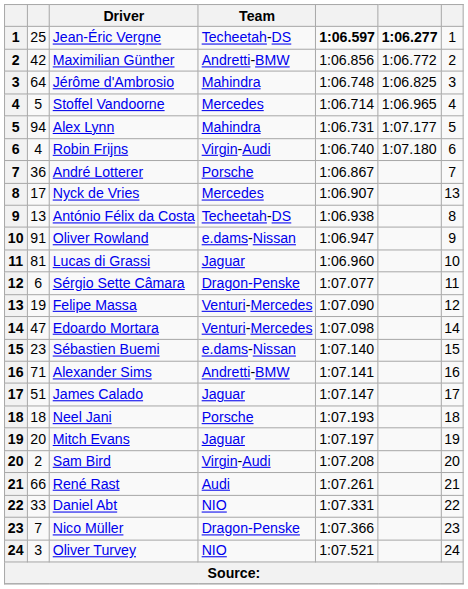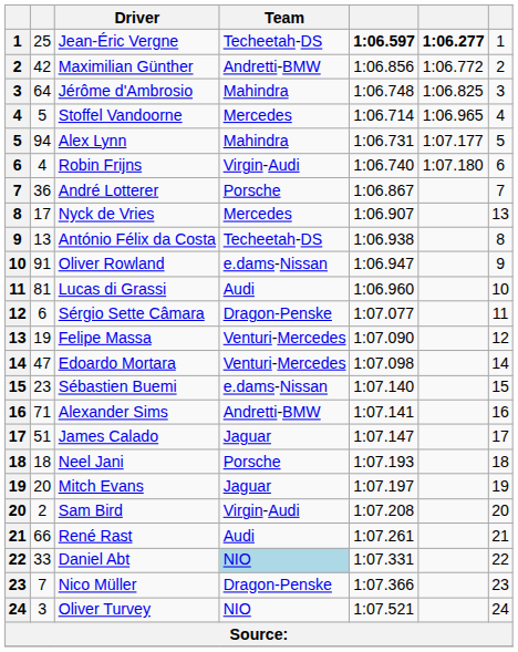Lucas di Grassi | Team: Jaguar -> Audi
Daniel Abt | Team: no background -> lightblue background
